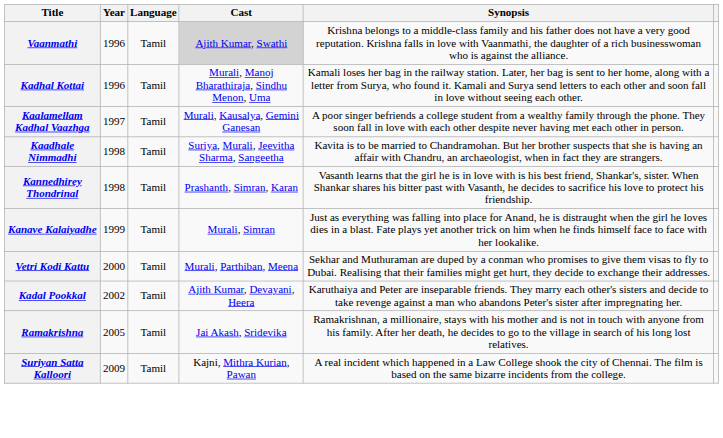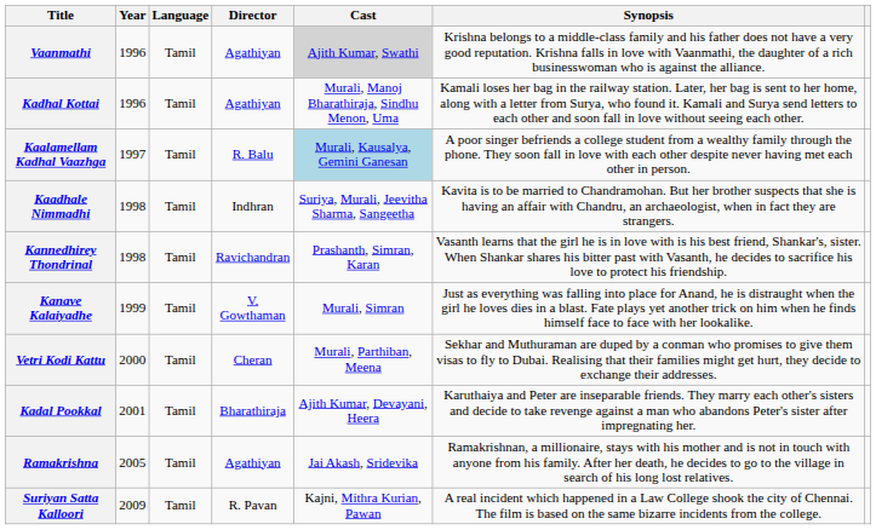+ column: Director | Agathiyan | Agathiyan | R. Balu | Indhran | Ravichandran | V. Gowthaman | Cheran | Bharathiraja | Agathiyan | R. Pavan
Kaalamellam Kadhal Vaazhga | Cast: no background -> lightblue background
Kadal Pookkal | Year: 2002 -> 2001
